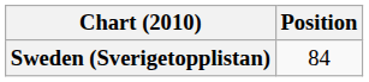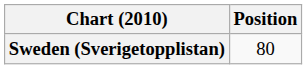Sweden (Sverigetopplistan) | Position: 84 -> 80
